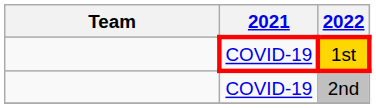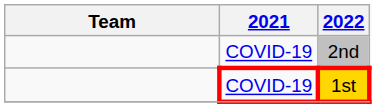rows swapped: 2nd <-> 1st
